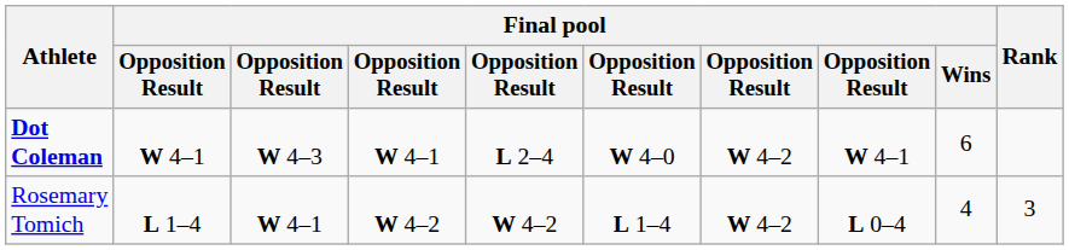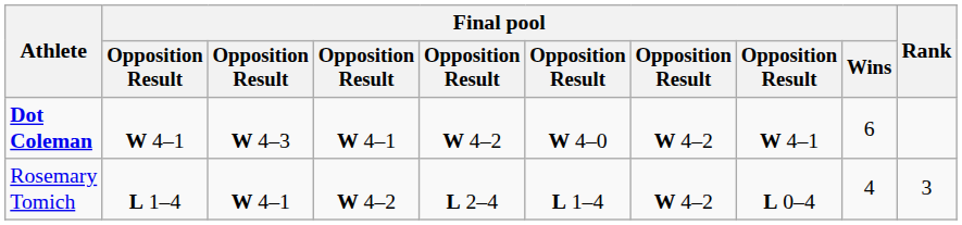Dot Coleman | column 5: L 2–4 -> W 4–2
Rosemary Tomich | column 5: W 4–2 -> L 2–4
